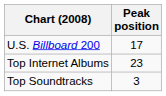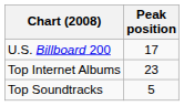Top Soundtracks | Peak position: 3 -> 5
